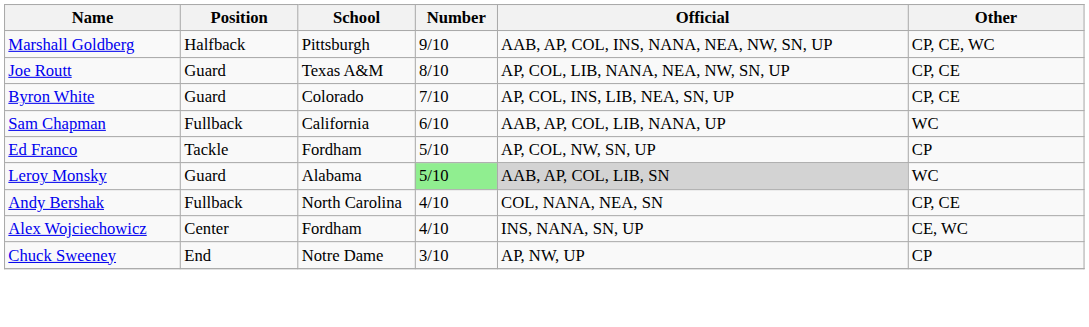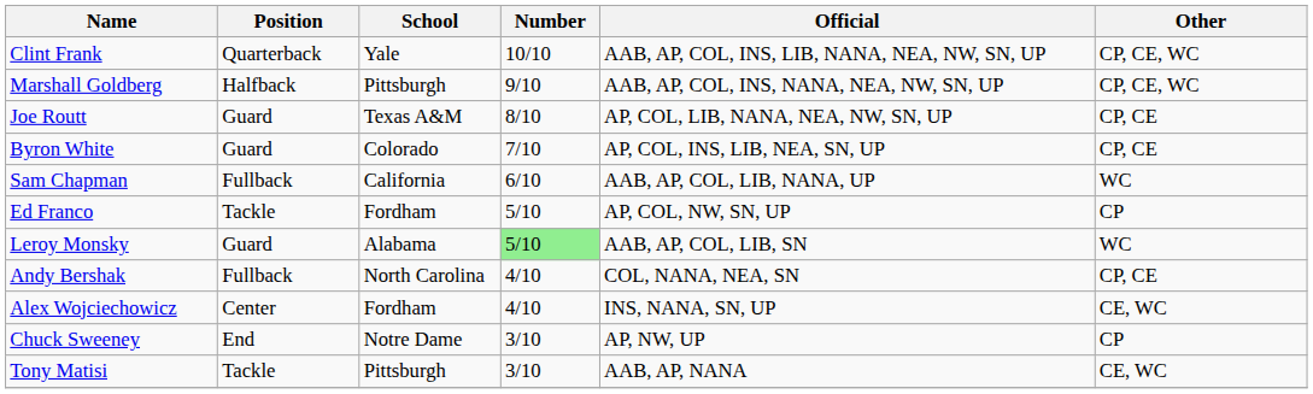+ row: Clint Frank | Quarterback | Yale | 10/10 | AAB, AP, COL, INS, LIB, NANA, NEA, NW, SN, UP | CP, CE, WC
Leroy Monsky | Official: lightgrey background -> no background
+ row: Tony Matisi | Tackle | Pittsburgh | 3/10 | AAB, AP, NANA | CE, WC
